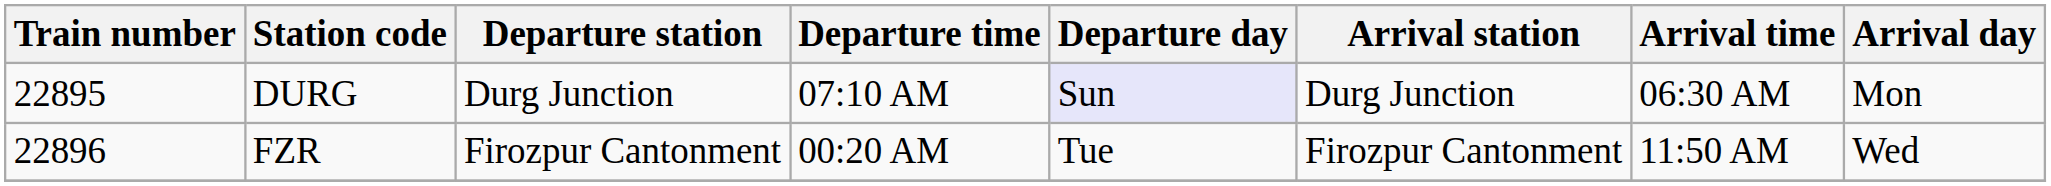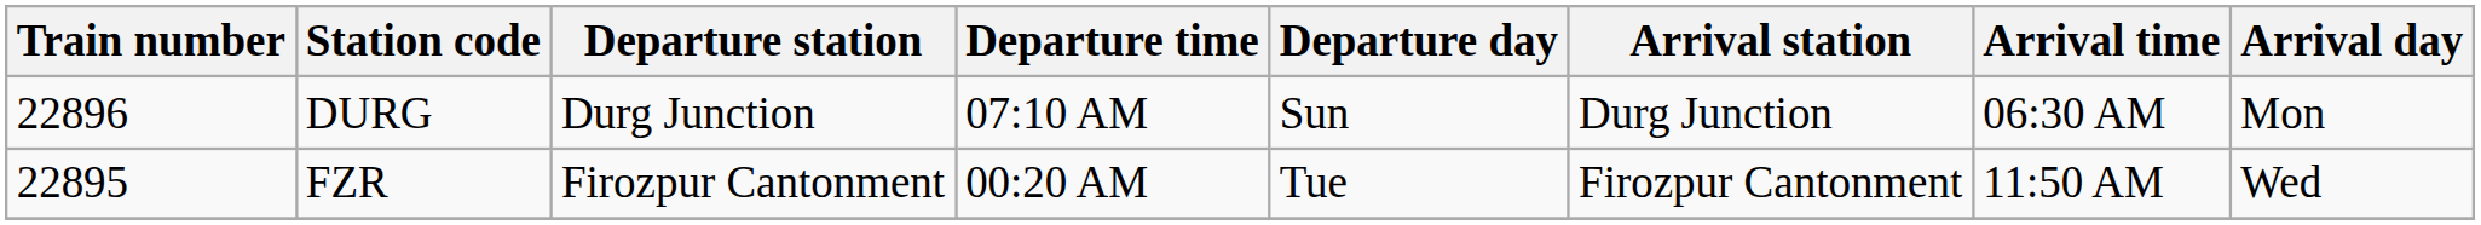DURG | Train number: 22895 -> 22896
DURG | Departure day: lavender background -> no background
FZR | Train number: 22896 -> 22895
